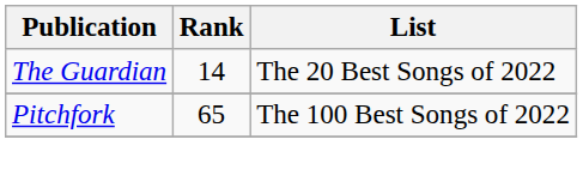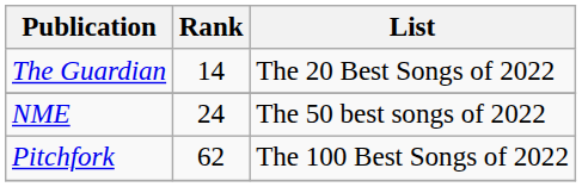+ row: NME | 24 | The 50 best songs of 2022
Pitchfork | Rank: 65 -> 62
